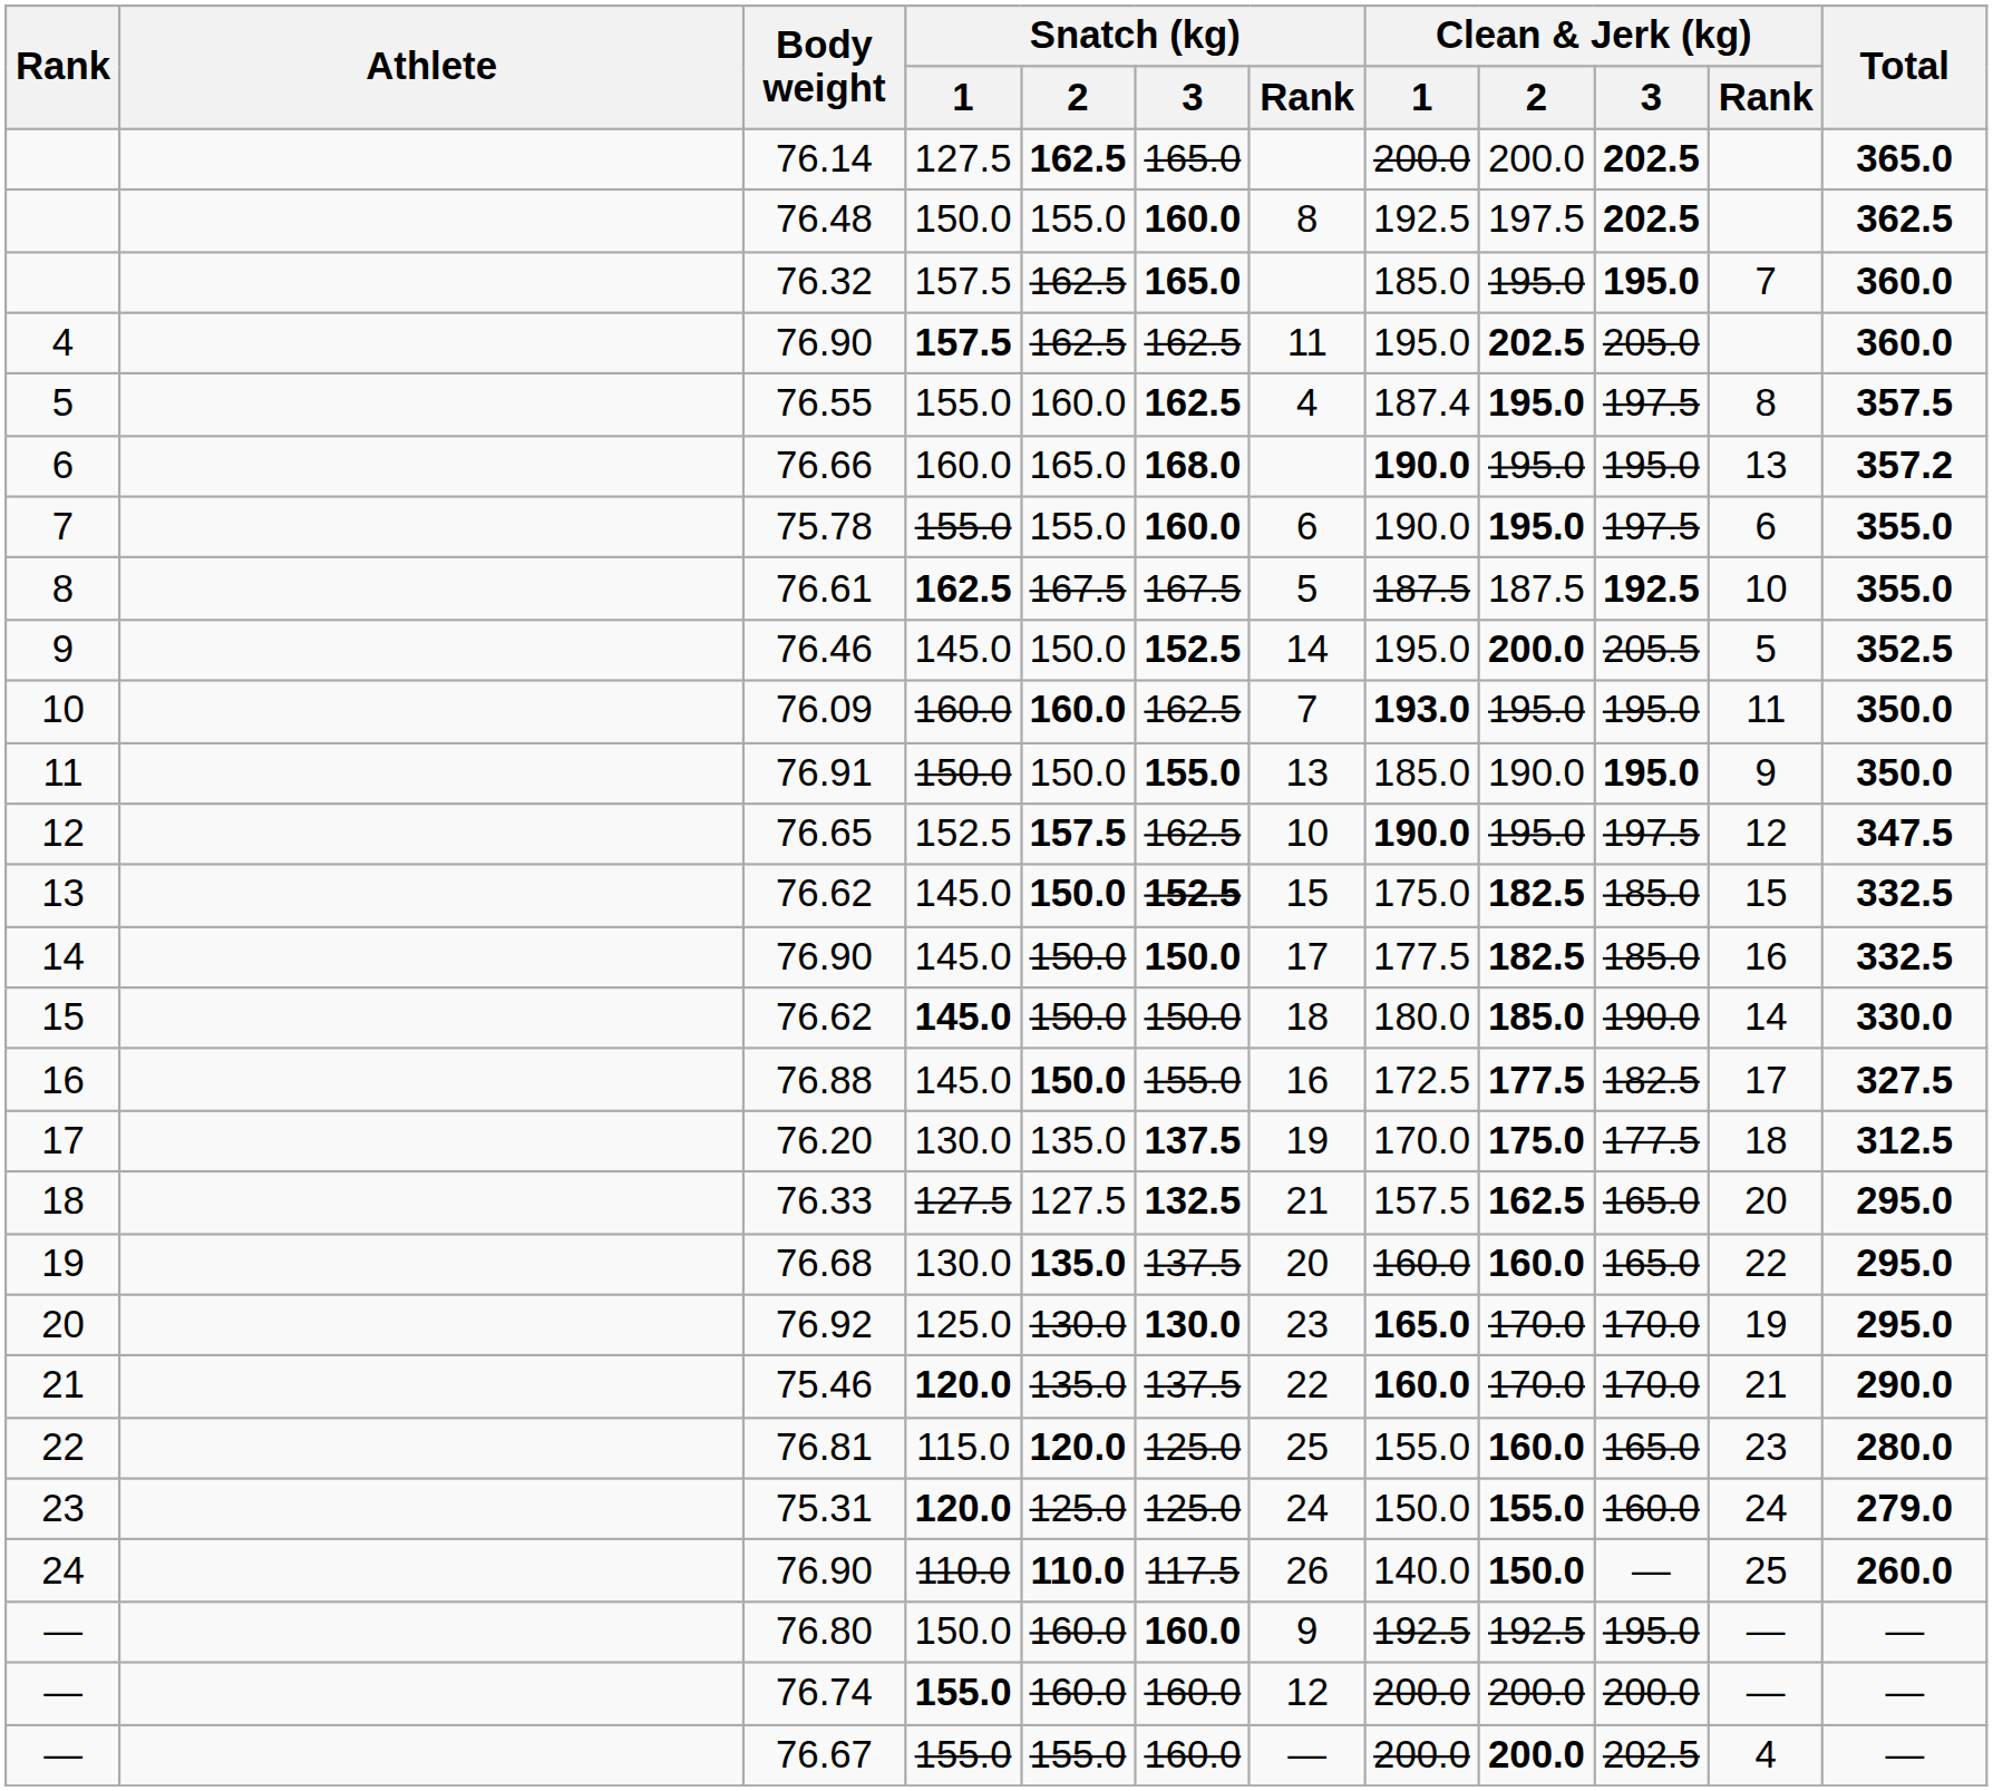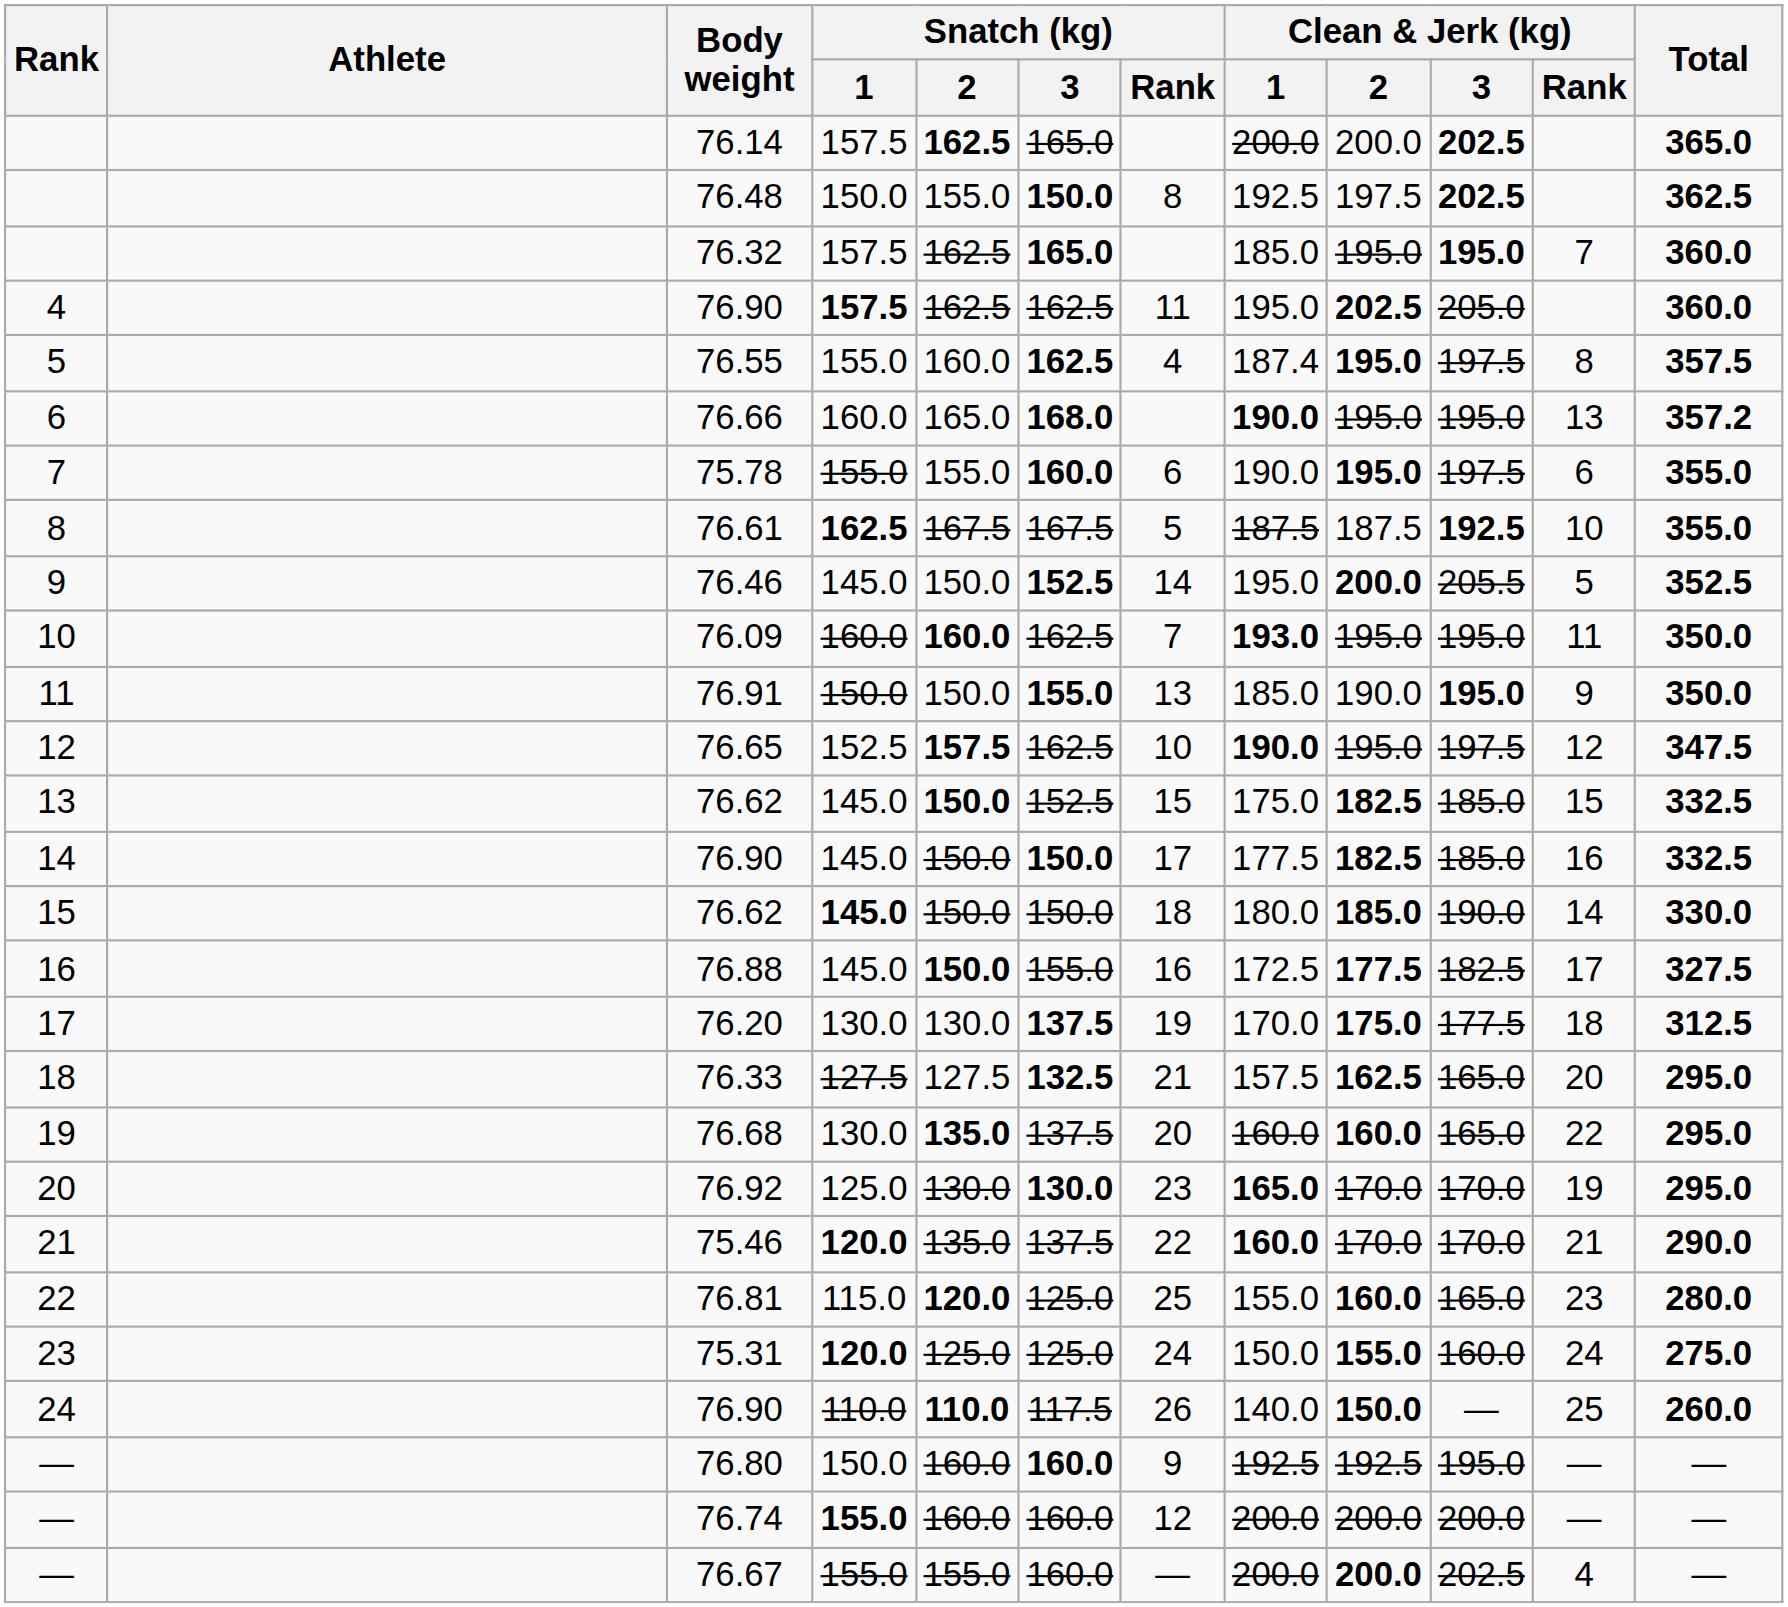76.14 | Snatch (kg) / 1: 127.5 -> 157.5
76.48 | Snatch (kg) / 3: 160.0 -> 150.0
13 / 76.62 | Snatch (kg) / 3: bold -> normal
76.20 | Snatch (kg) / 2: 135.0 -> 130.0
75.31 | Total: 279.0 -> 275.0
